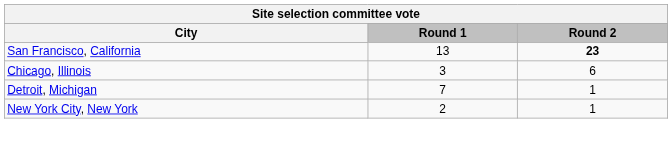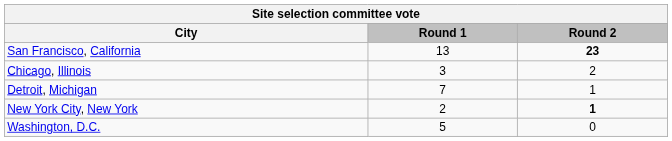Chicago, Illinois | Round 2: 6 -> 2
New York City, New York | Round 2: normal -> bold
+ row: Washington, D.C. | 5 | 0
